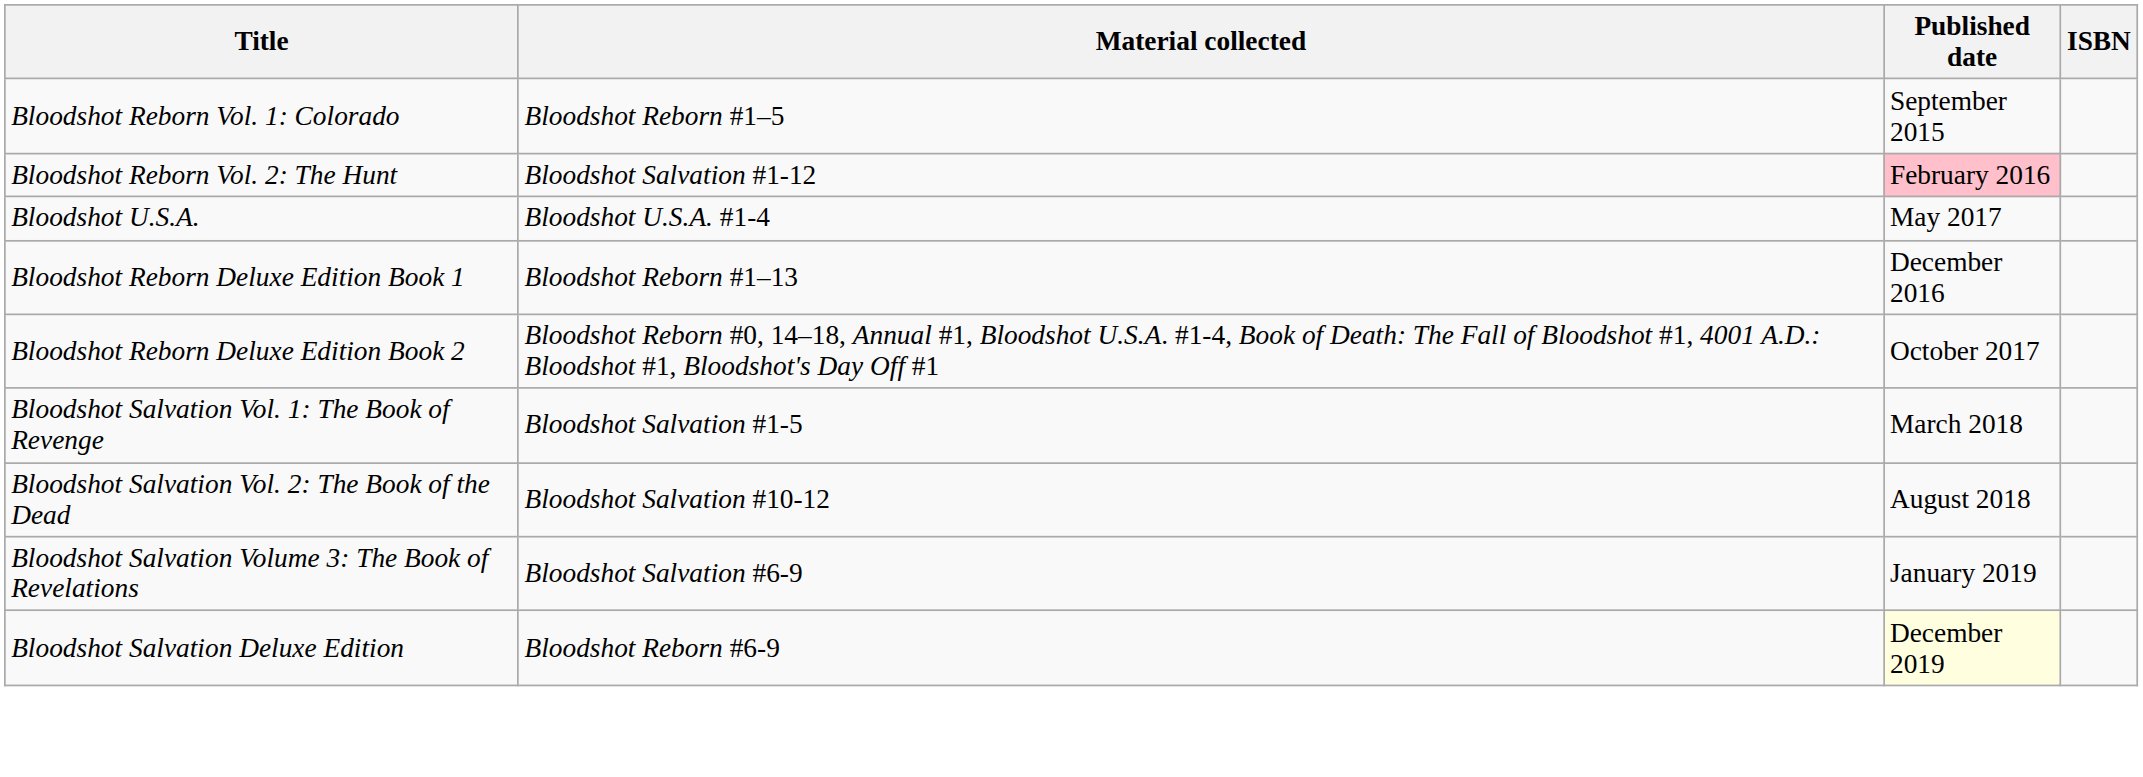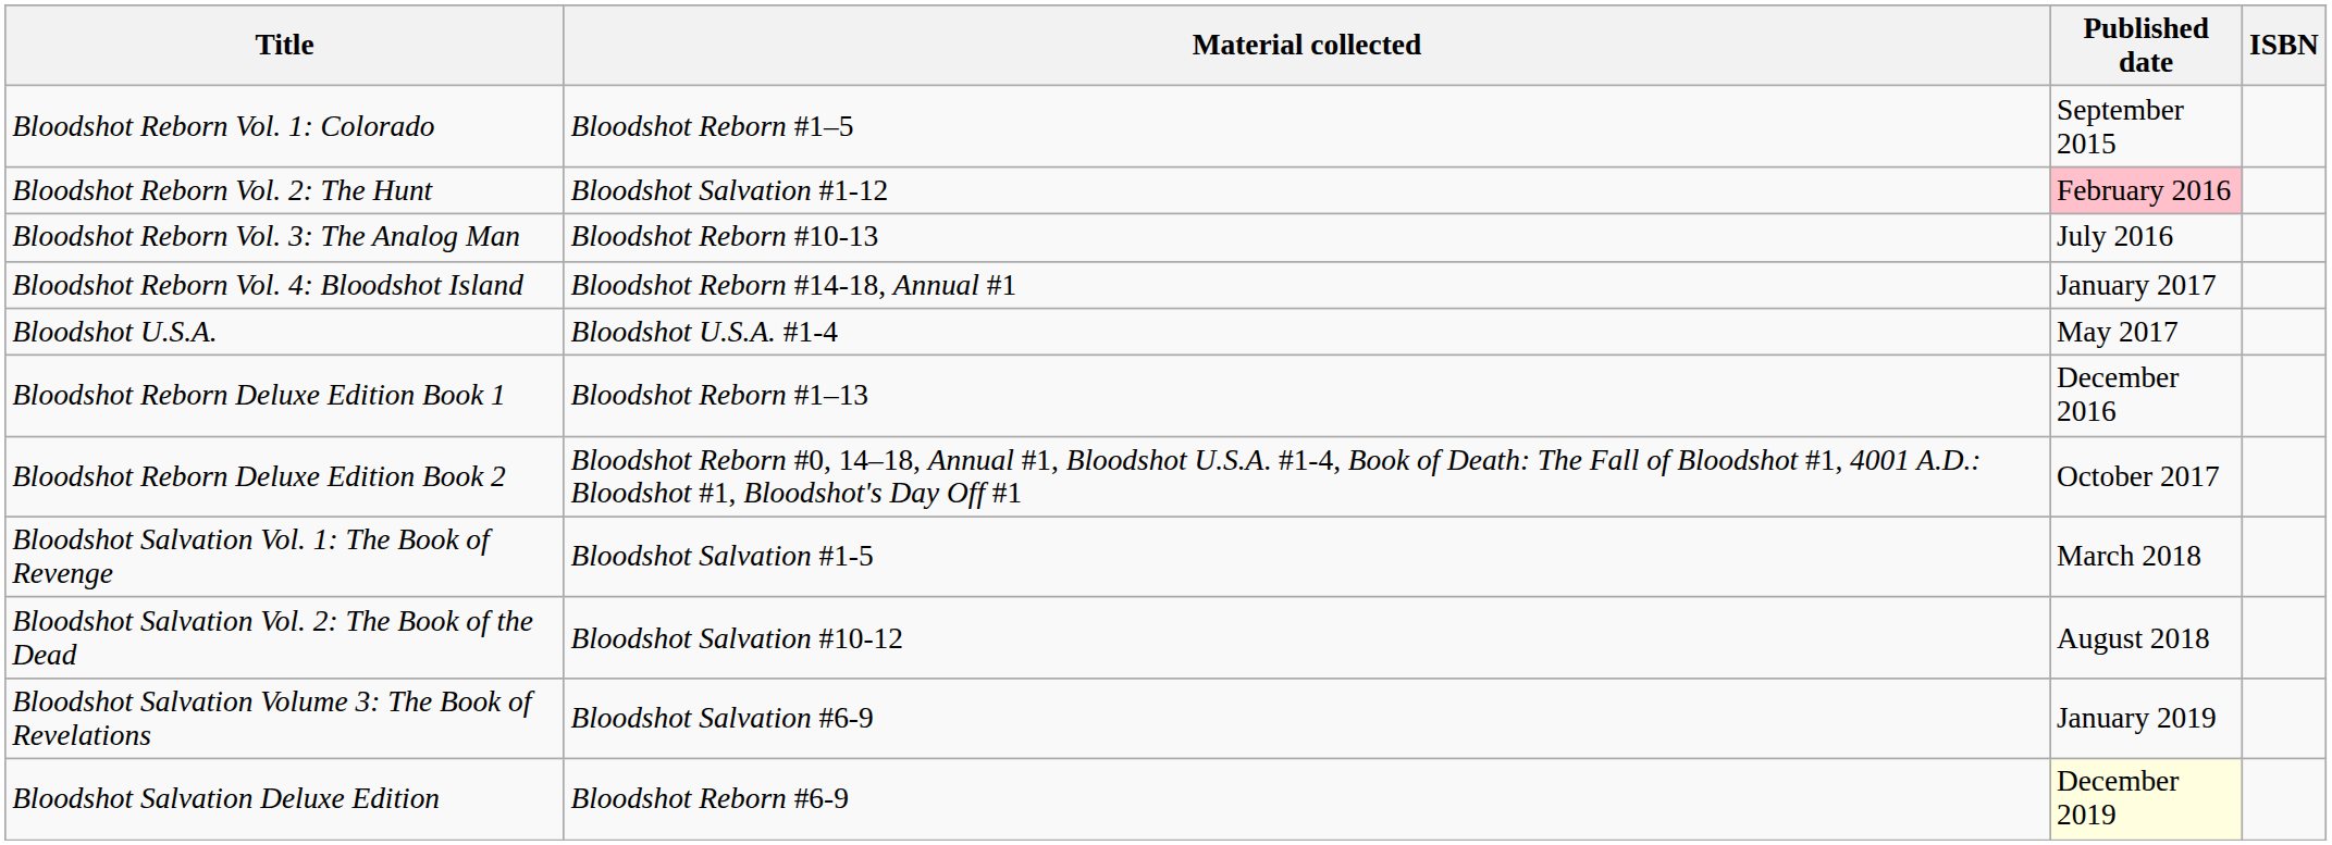+ row: Bloodshot Reborn Vol. 3: The Analog Man | Bloodshot Reborn #10-13 | July 2016
+ row: Bloodshot Reborn Vol. 4: Bloodshot Island | Bloodshot Reborn #14-18, Annual #1 | January 2017
